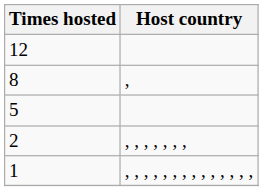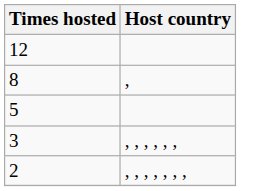+ row: 3 | , , , , , ,
- row: 1 | , , , , , , , , , , , , , ,
